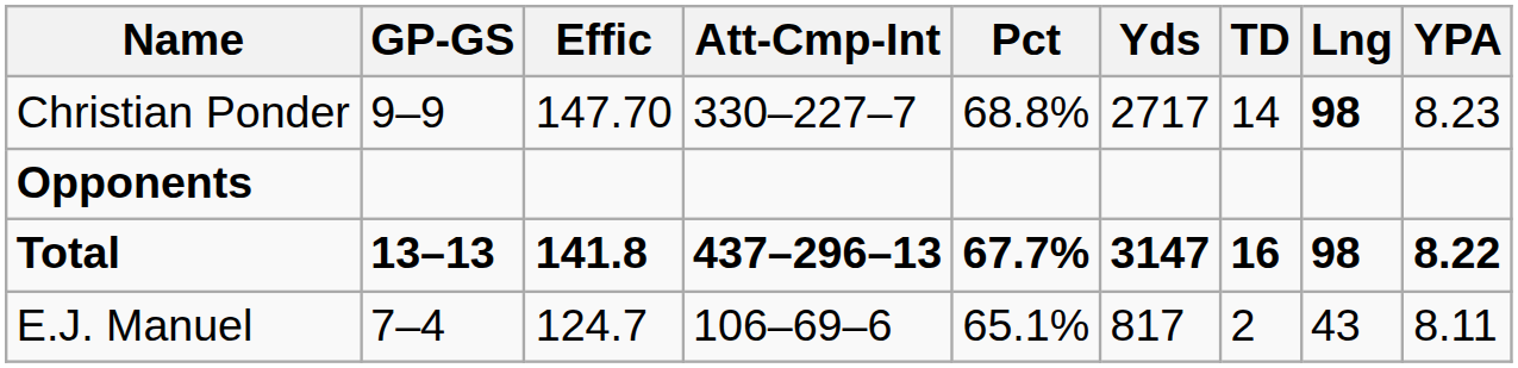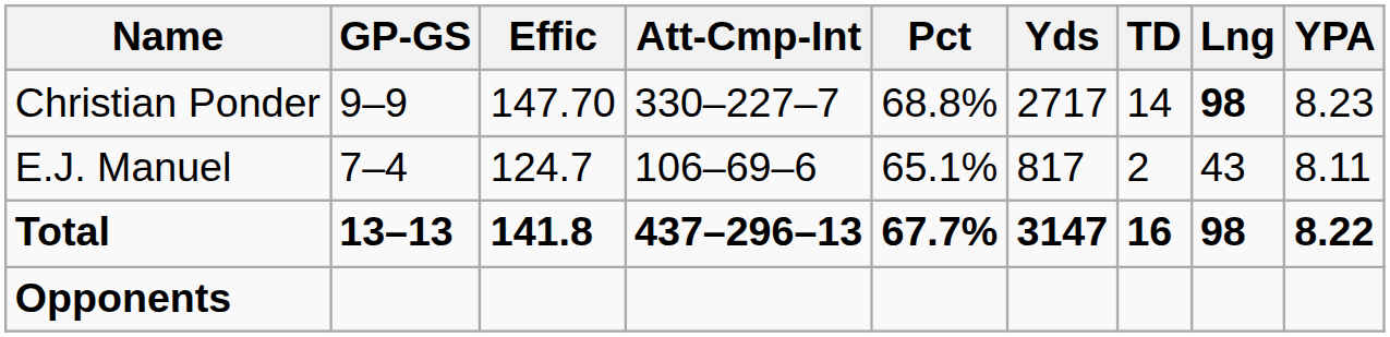rows swapped: E.J. Manuel <-> Opponents
